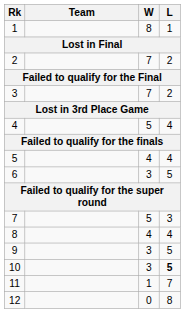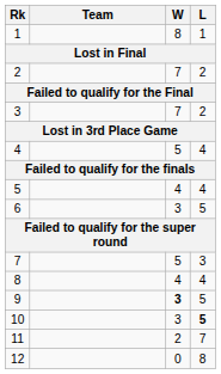9 | W: normal -> bold
11 | W: 1 -> 2
